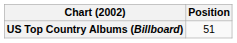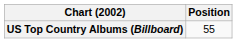US Top Country Albums (Billboard) | Position: 51 -> 55
